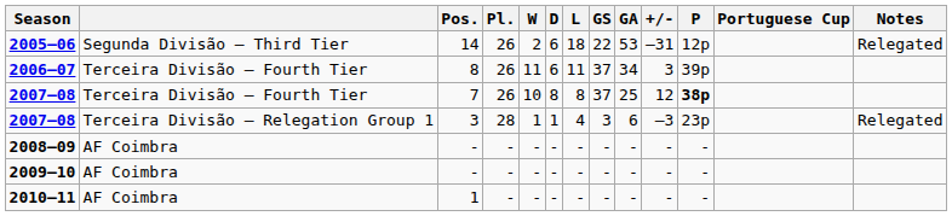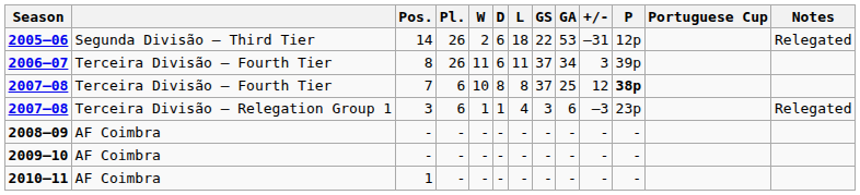2007–08 / 7 | Pl.: 26 -> 6
2007–08 / 3 | Pl.: 28 -> 6
